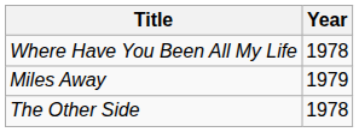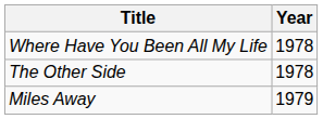rows swapped: The Other Side <-> Miles Away
